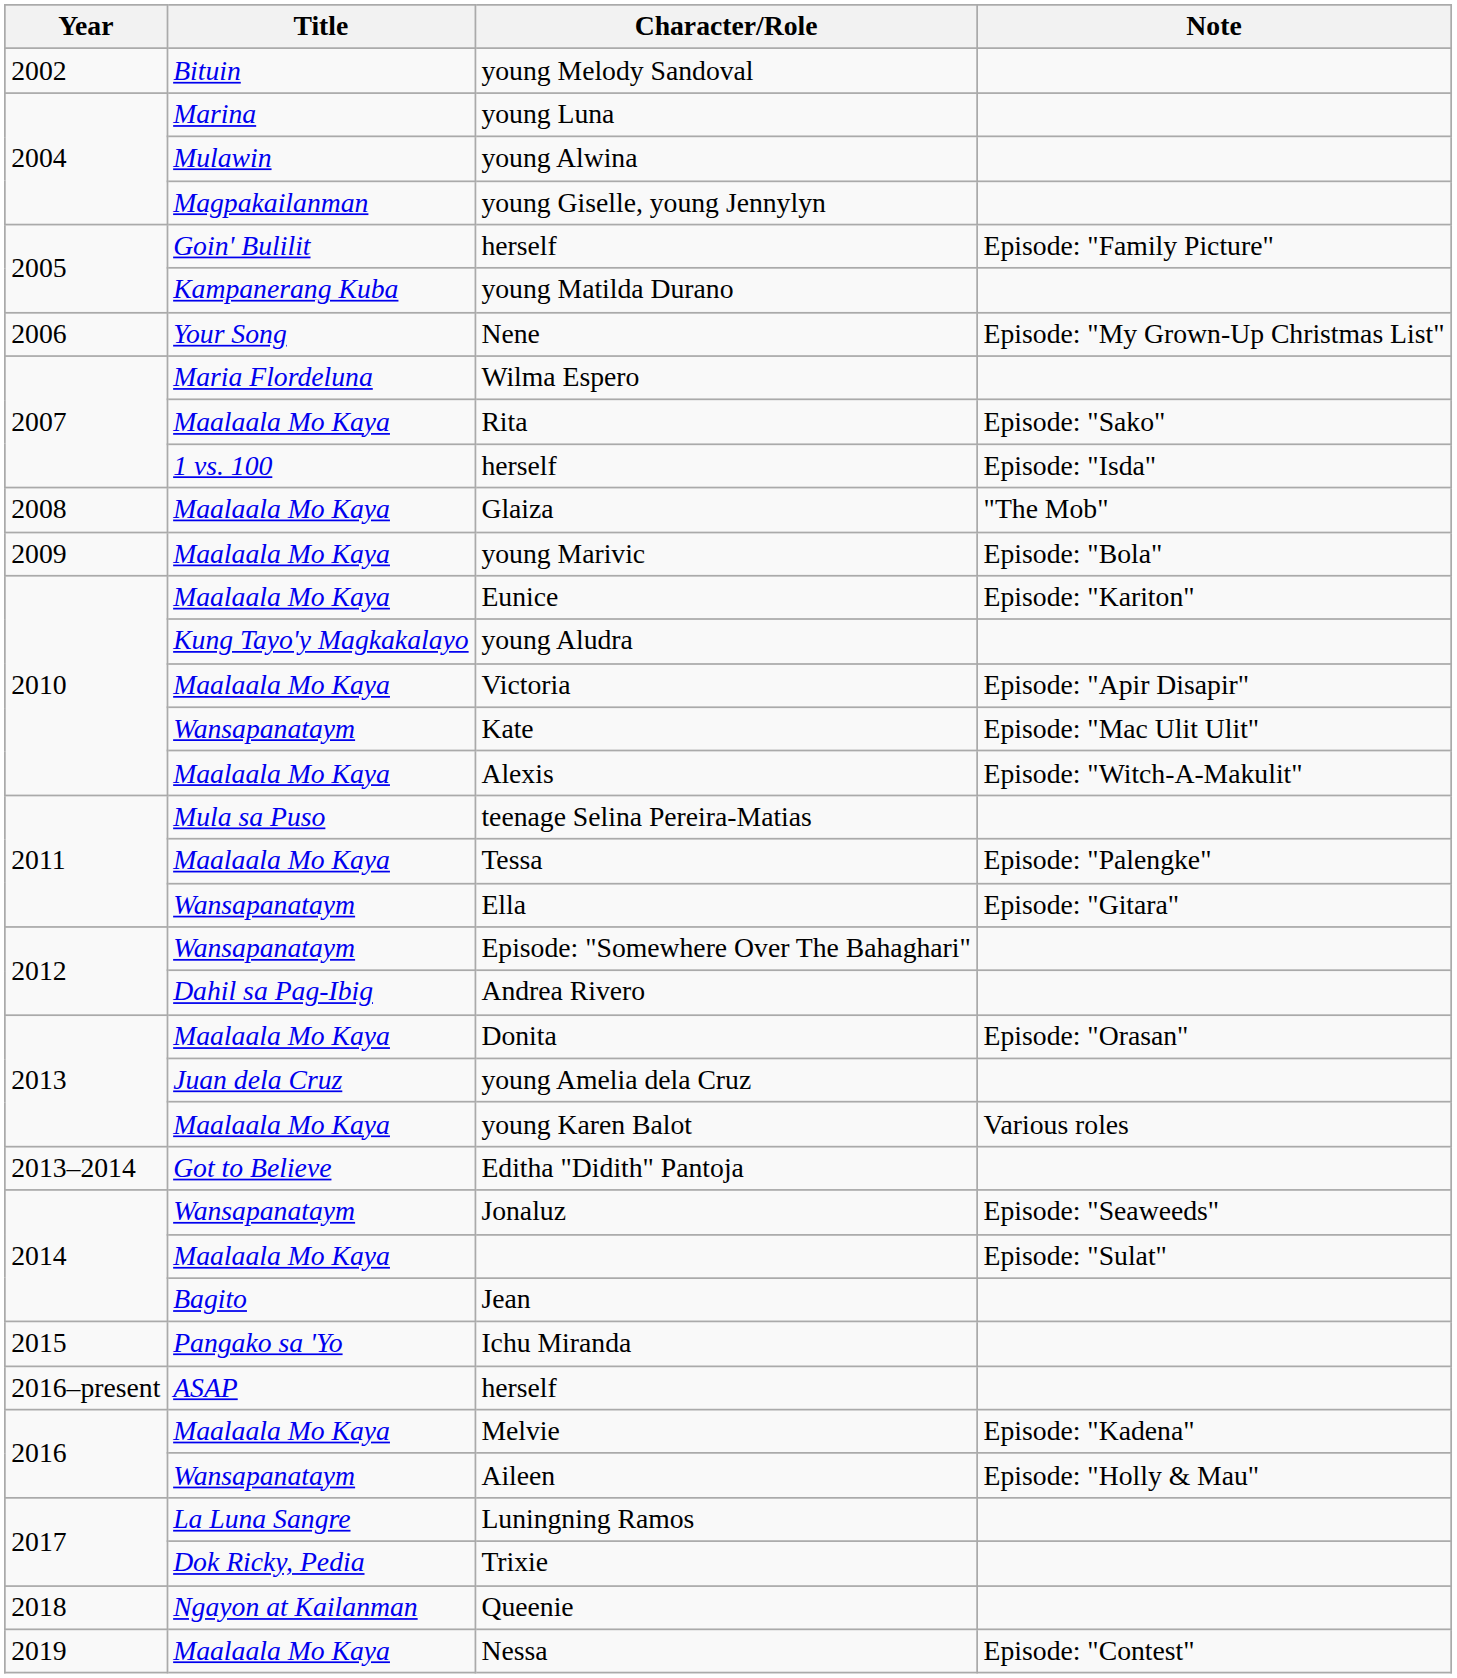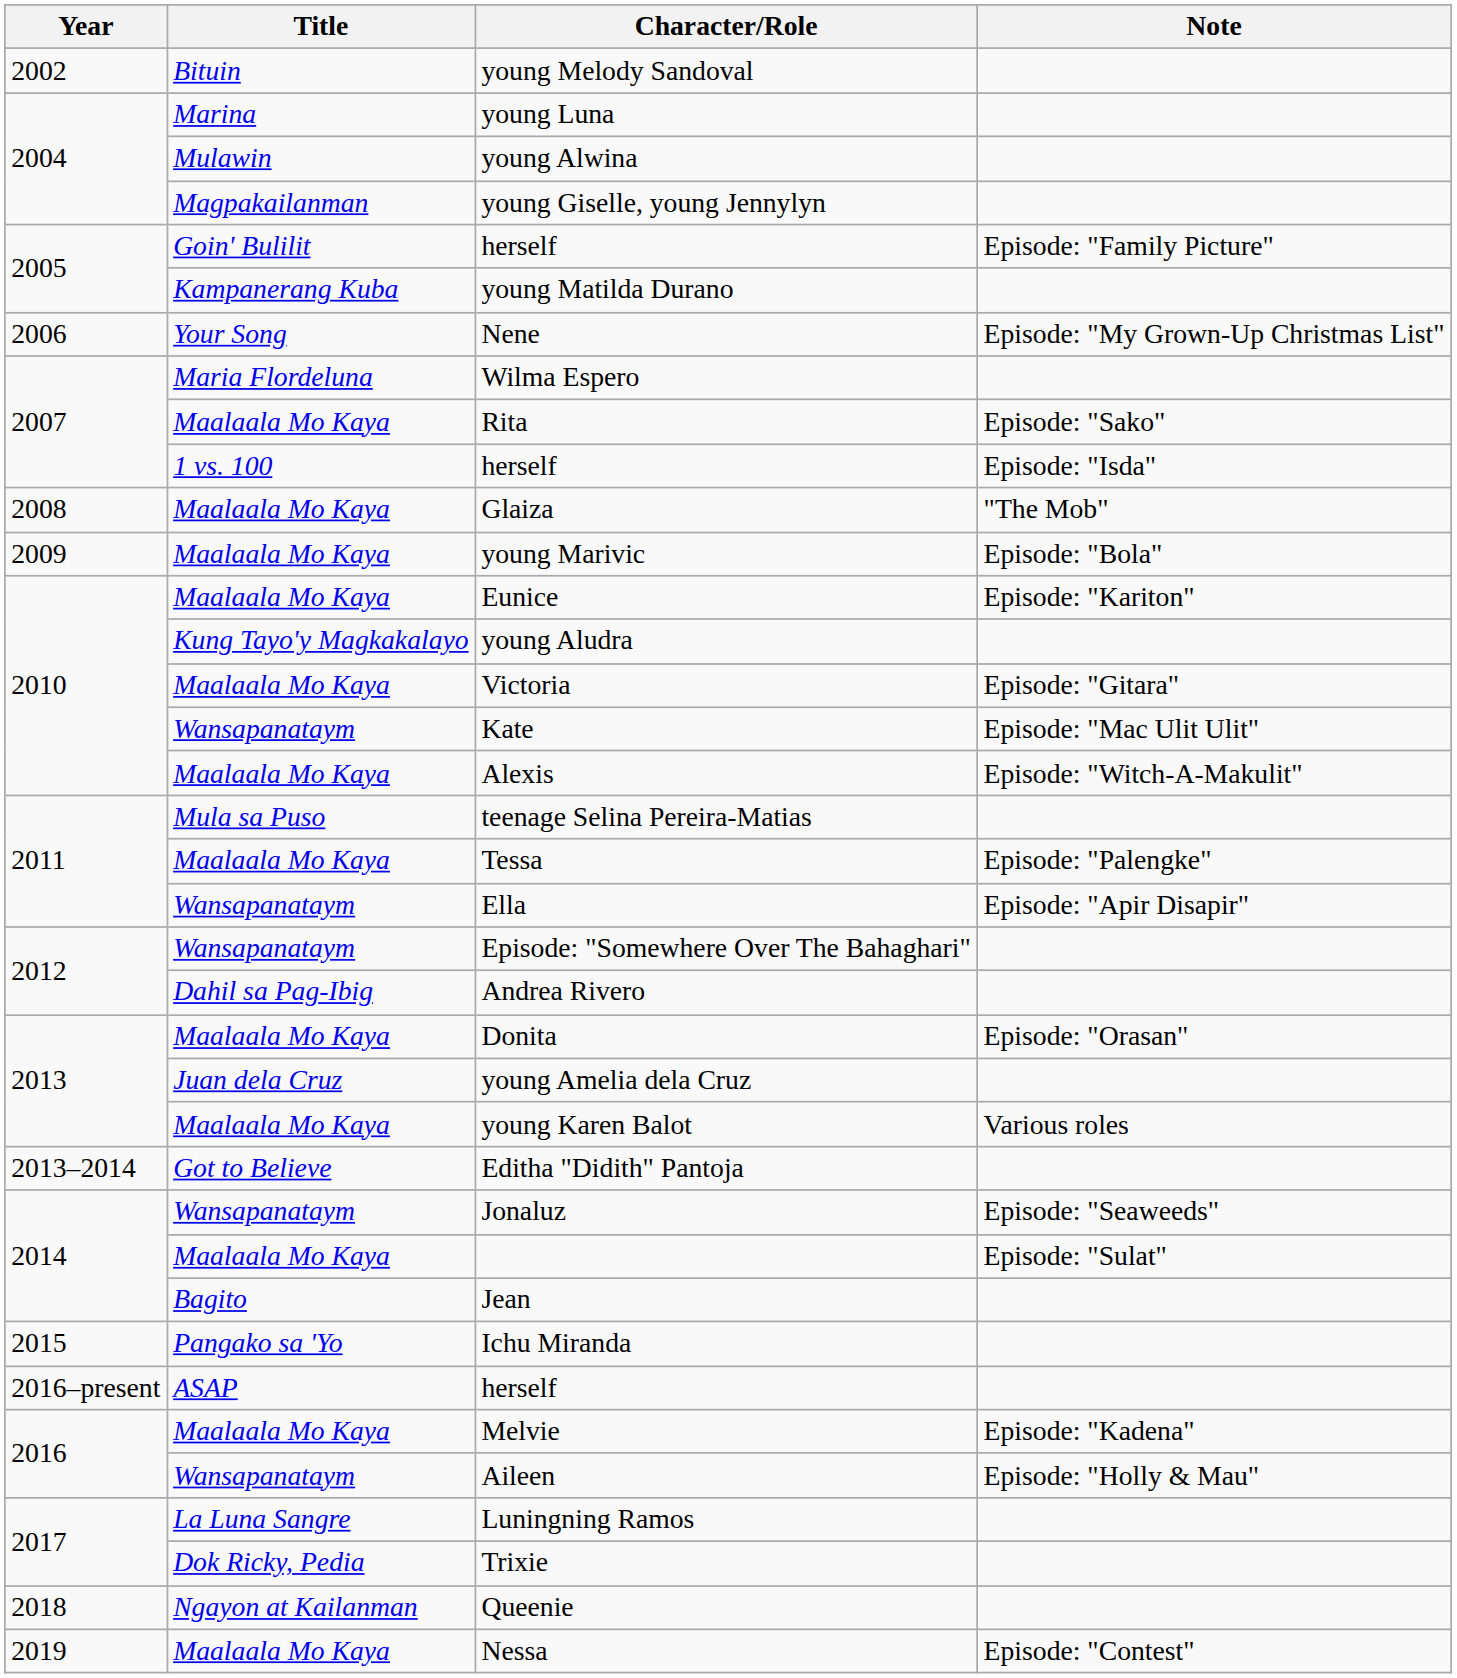Victoria | Note: Episode: "Apir Disapir" -> Episode: "Gitara"
Ella | Note: Episode: "Gitara" -> Episode: "Apir Disapir"
